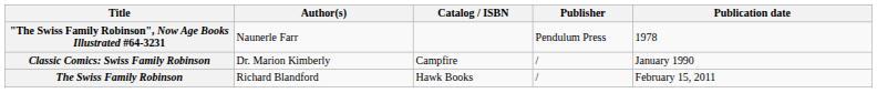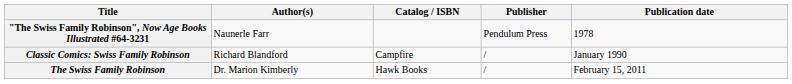Classic Comics: Swiss Family Robinson | Author(s): Dr. Marion Kimberly -> Richard Blandford
The Swiss Family Robinson | Author(s): Richard Blandford -> Dr. Marion Kimberly
